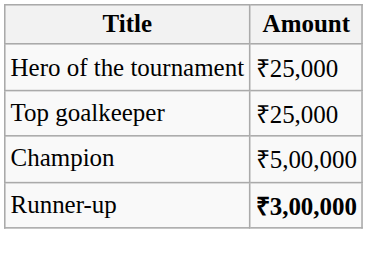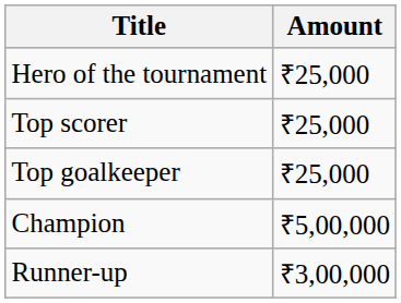+ row: Top scorer | ₹25,000
Runner-up | Amount: bold -> normal
